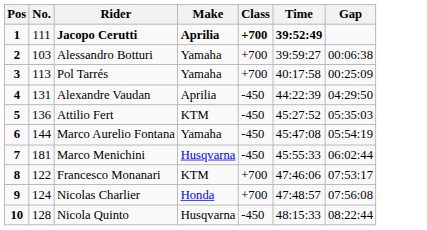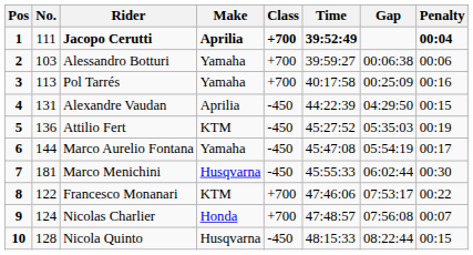+ column: Penalty | 00:04 | 00:06 | 00:16 | 00:15 | 00:19 | 00:17 | 00:30 | 00:22 | 00:07 | 00:15
